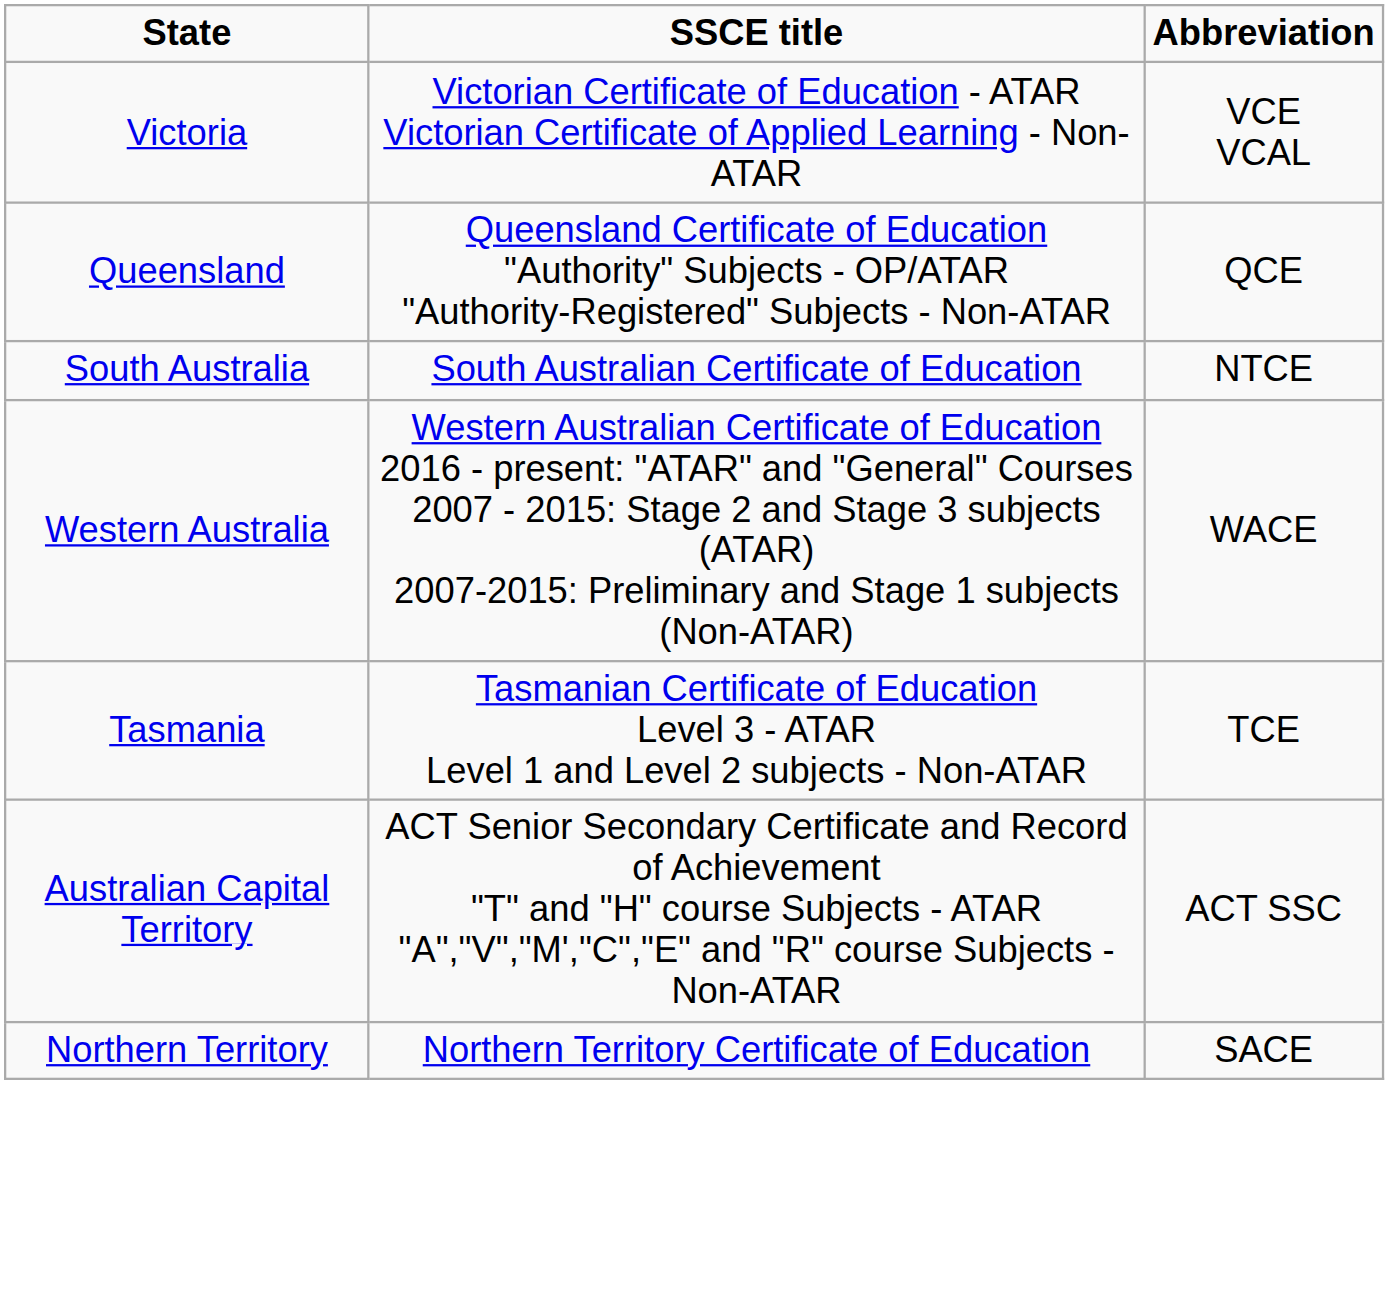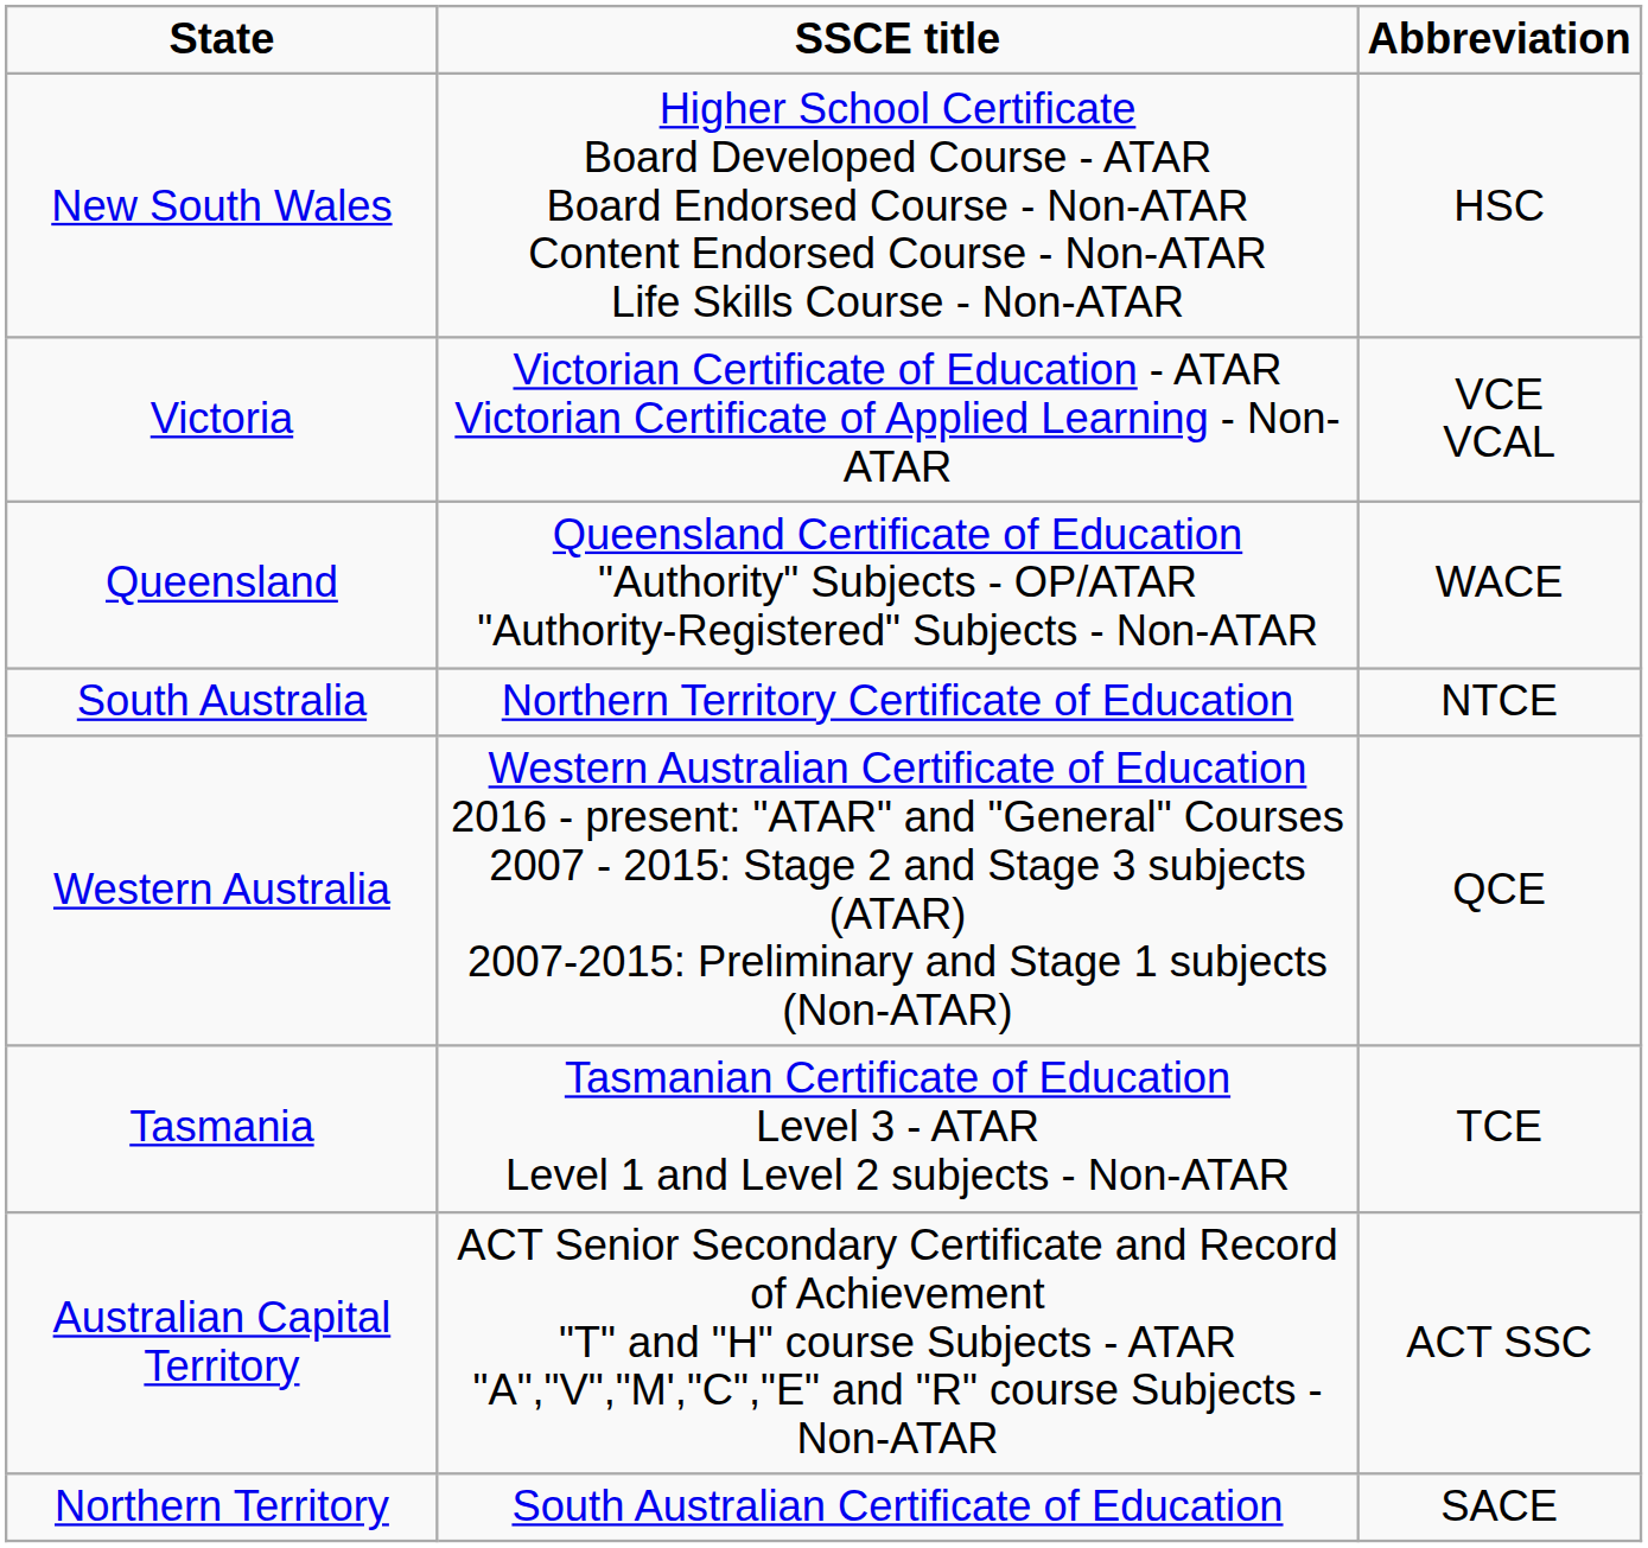+ row: New South Wales | Higher School Certificate Board Developed Course - ATAR Board Endorsed Course - Non-ATAR Content Endorsed Course - Non-ATAR Life Skills Course - Non-ATAR | HSC
Queensland | Abbreviation: QCE -> WACE
South Australia | SSCE title: South Australian Certificate of Education -> Northern Territory Certificate of Education
Western Australia | Abbreviation: WACE -> QCE
Northern Territory | SSCE title: Northern Territory Certificate of Education -> South Australian Certificate of Education
